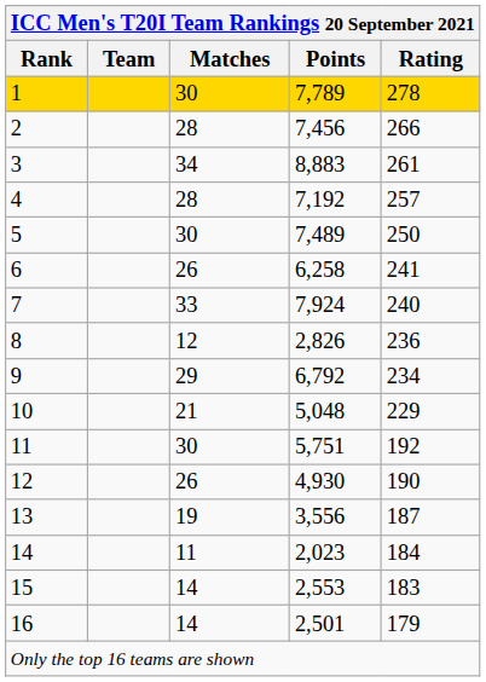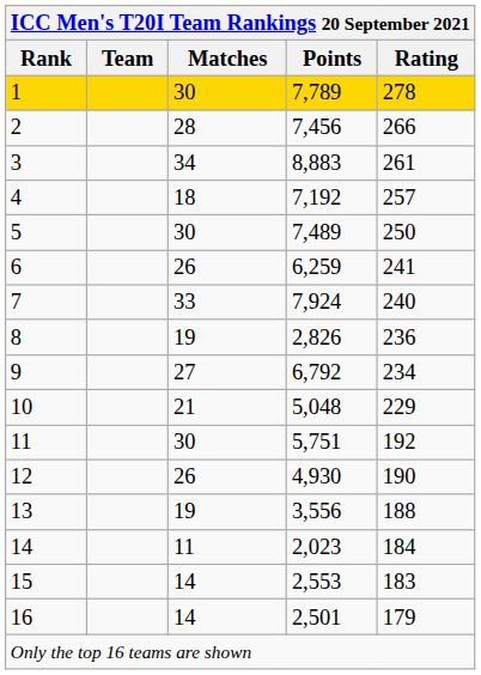4 | Matches: 28 -> 18
6 | Points: 6,258 -> 6,259
8 | Matches: 12 -> 19
9 | Matches: 29 -> 27
13 | Rating: 187 -> 188
